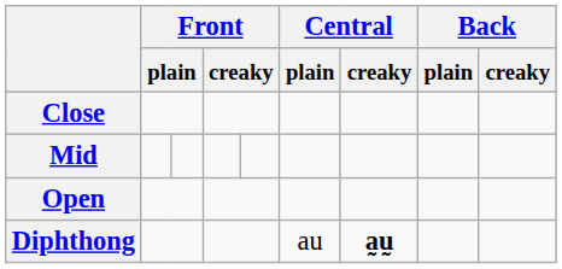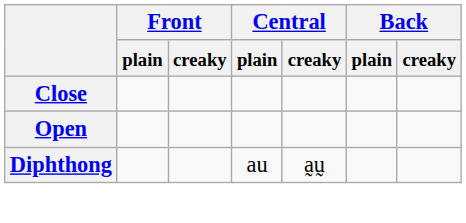- row: Mid
Diphthong | Central / creaky: bold -> normal
